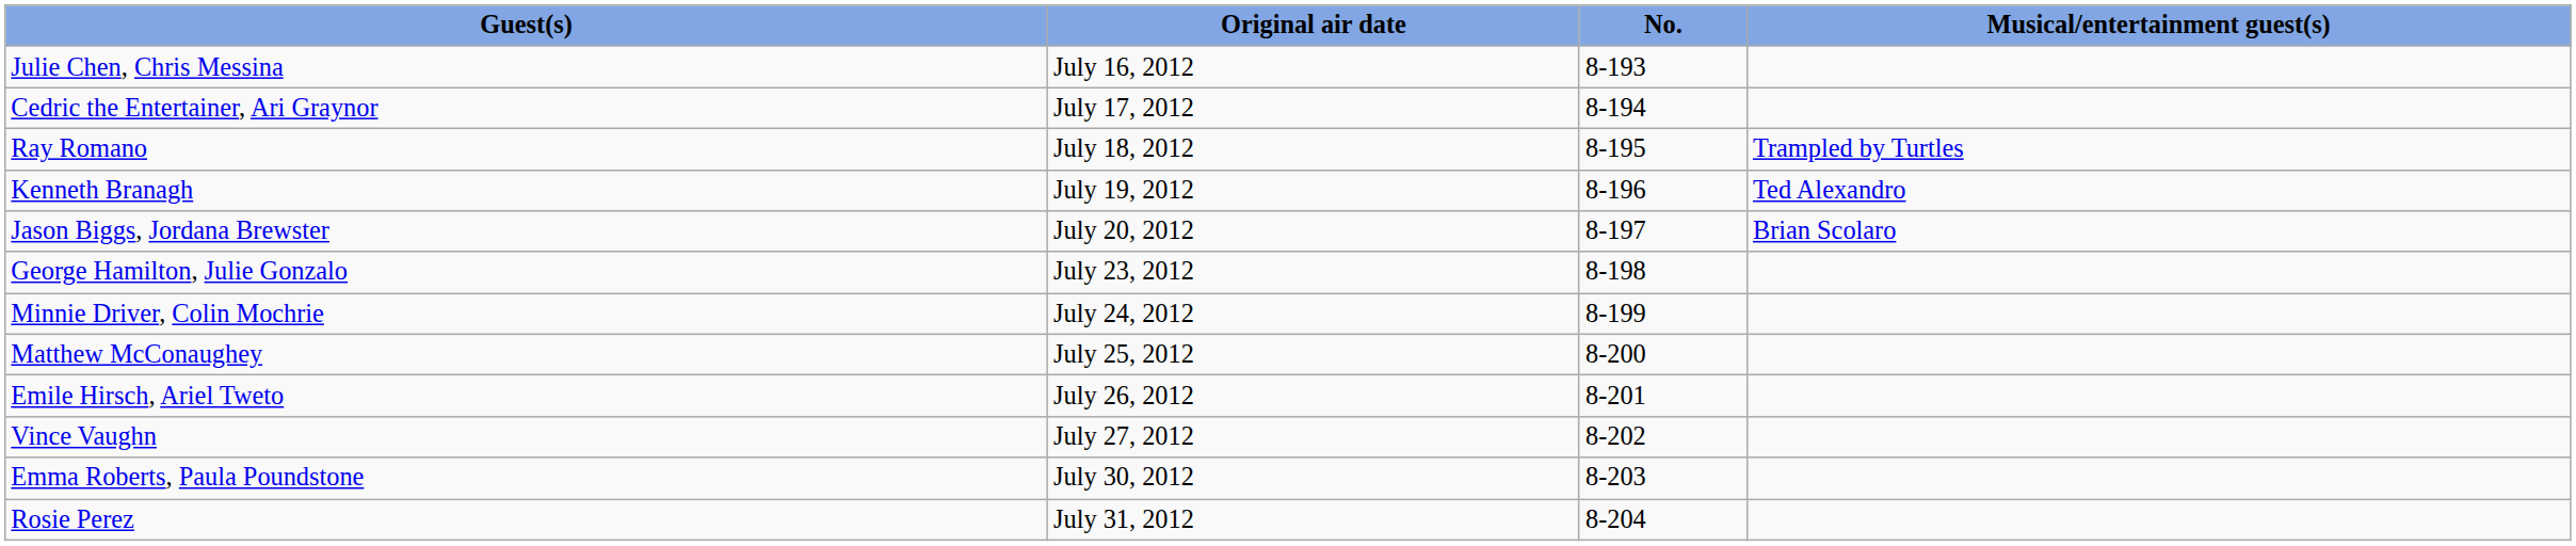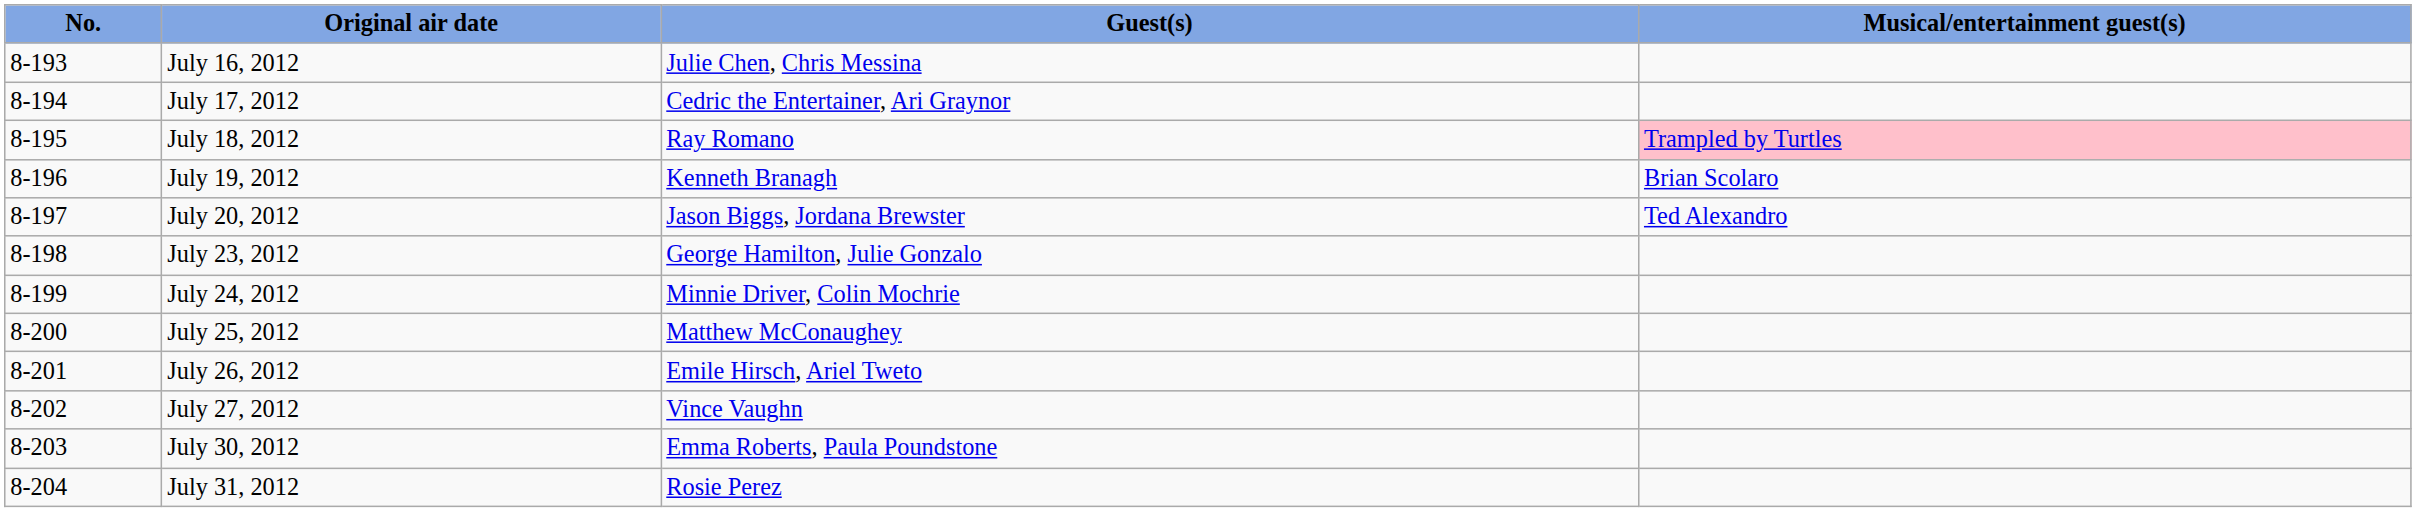columns swapped: No. <-> Guest(s)
July 18, 2012 | Musical/entertainment guest(s): no background -> pink background
July 19, 2012 | Musical/entertainment guest(s): Ted Alexandro -> Brian Scolaro
July 20, 2012 | Musical/entertainment guest(s): Brian Scolaro -> Ted Alexandro
